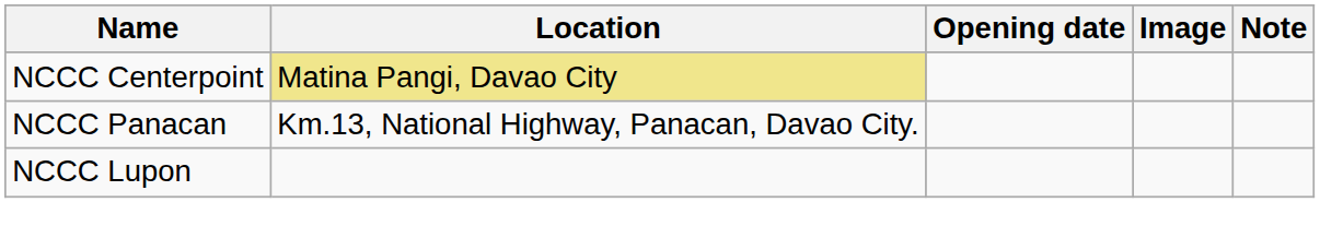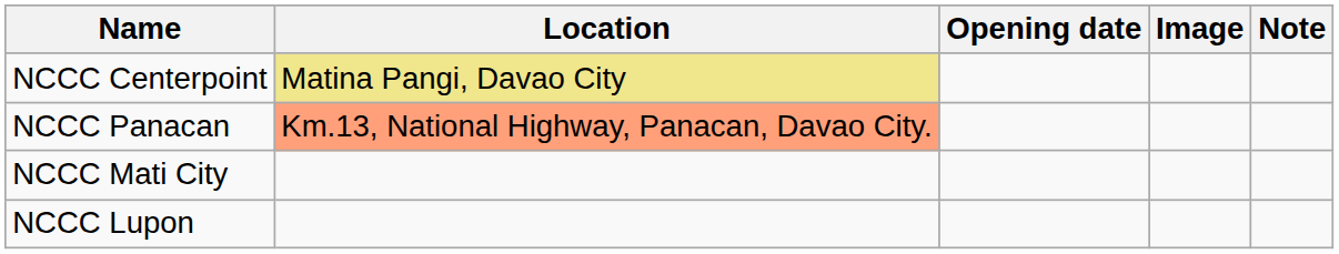NCCC Panacan | Location: no background -> lightsalmon background
+ row: NCCC Mati City
